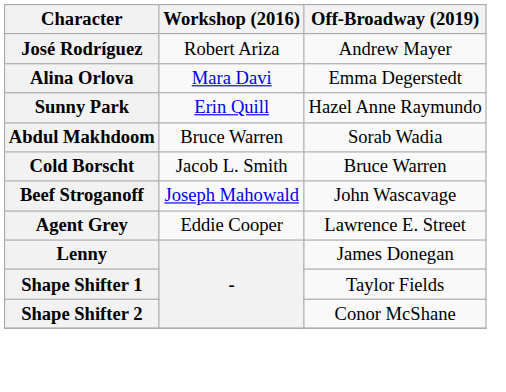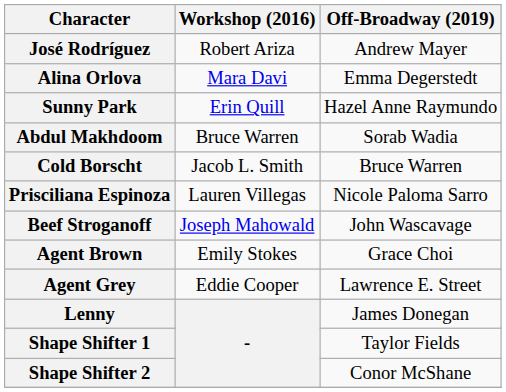+ row: Prisciliana Espinoza | Lauren Villegas | Nicole Paloma Sarro
+ row: Agent Brown | Emily Stokes | Grace Choi
